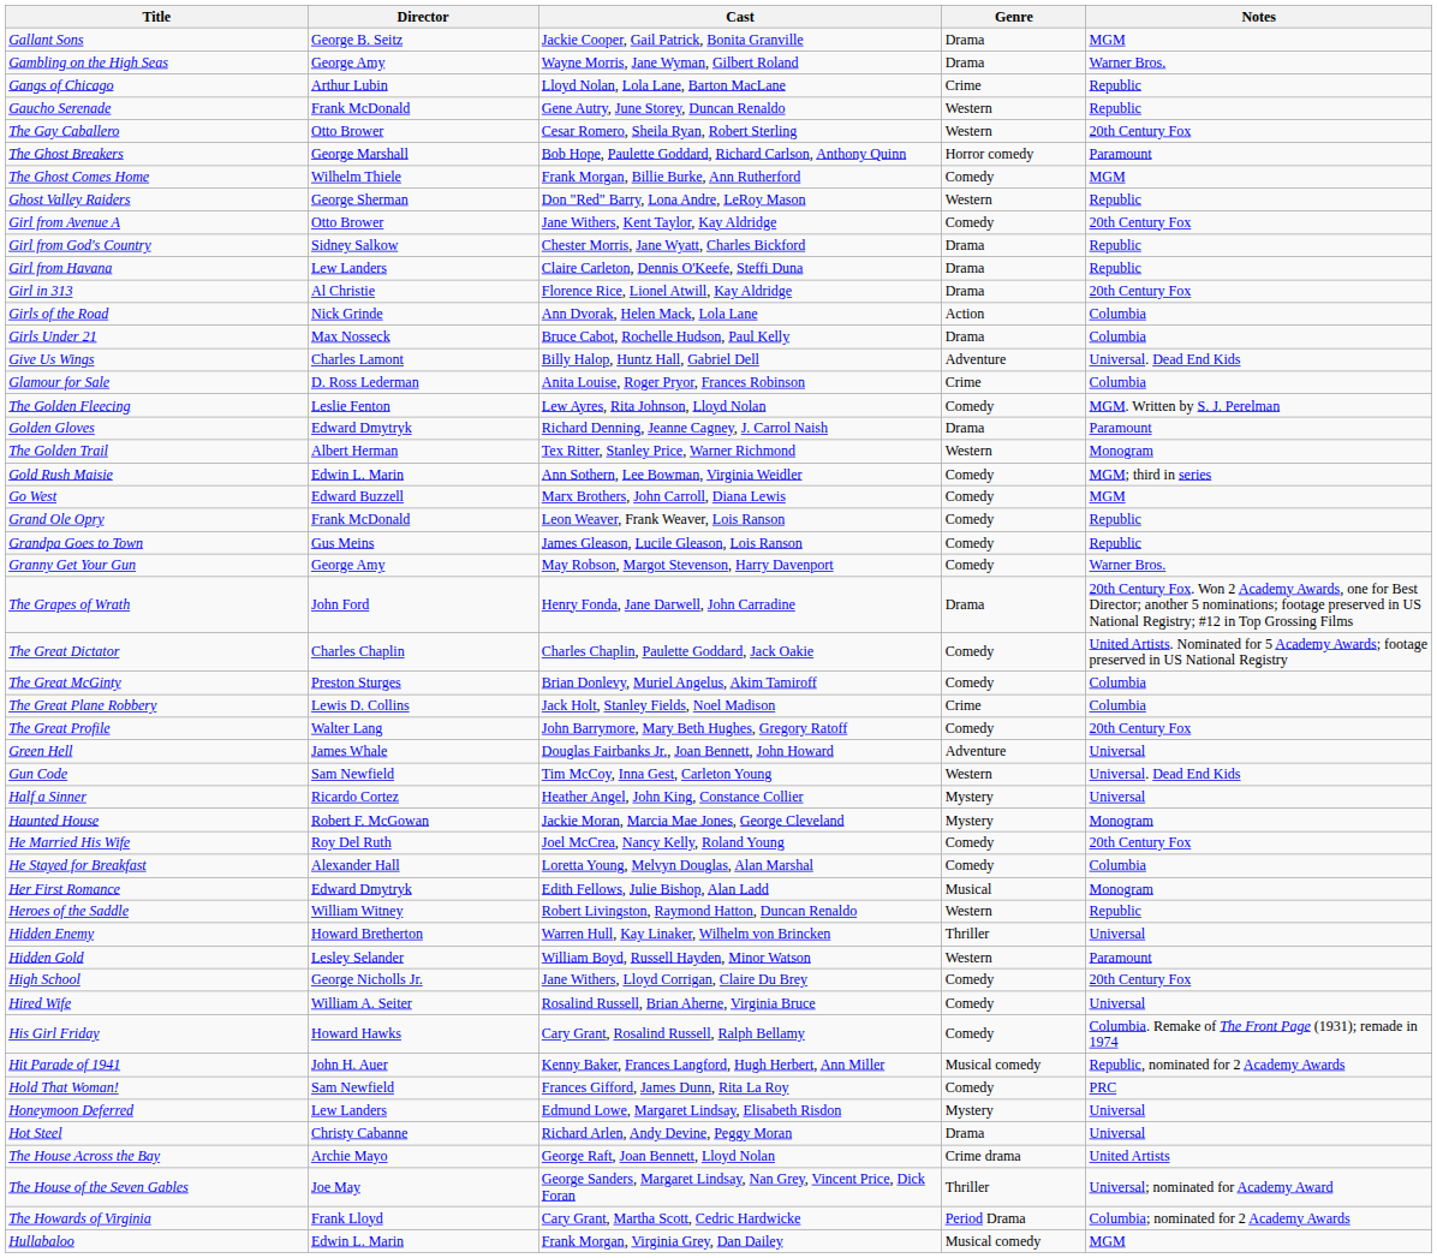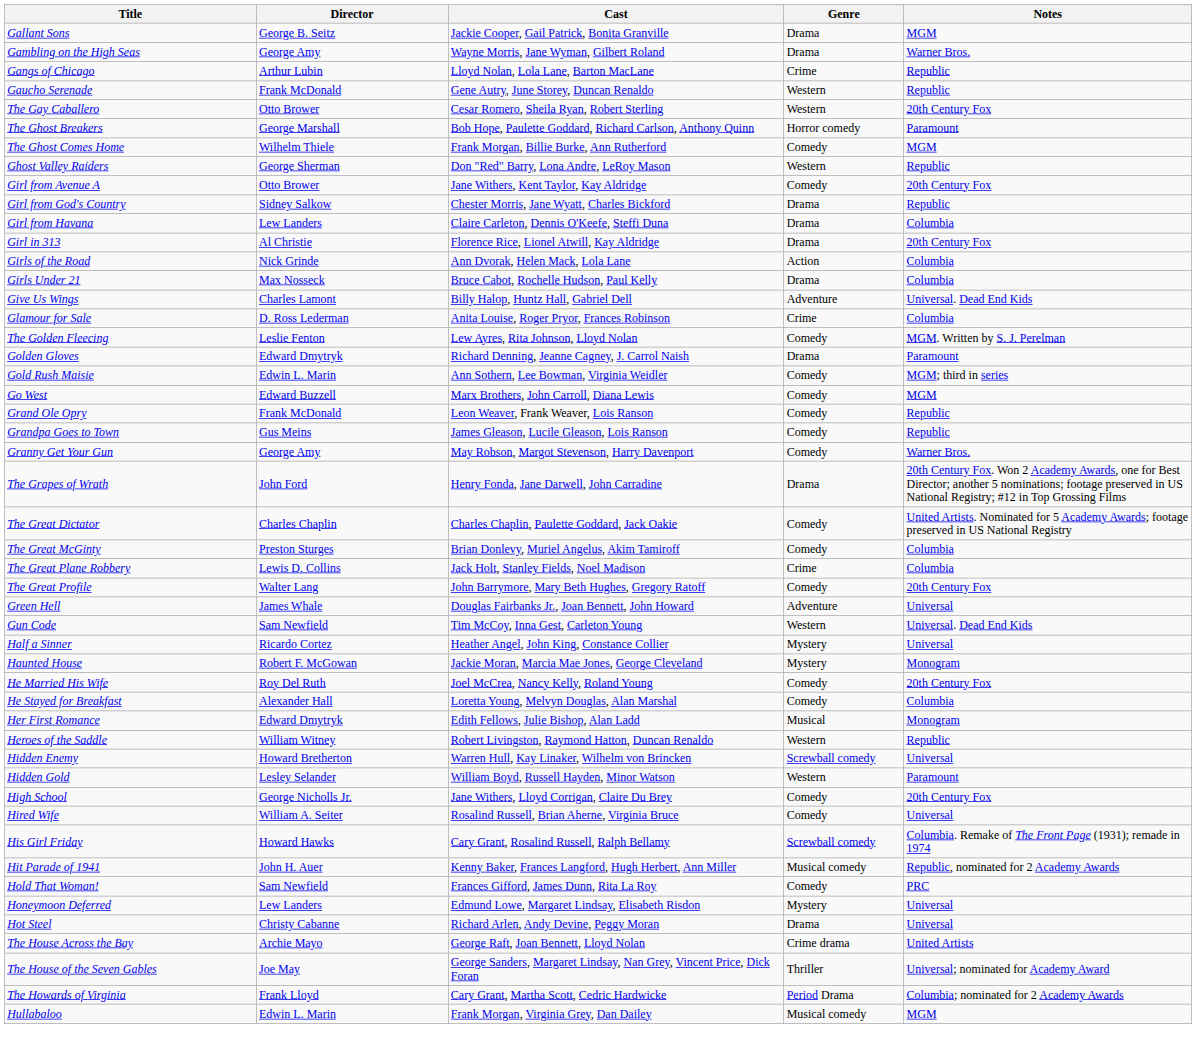Girl from Havana | Notes: Republic -> Columbia
- row: The Golden Trail | Albert Herman | Tex Ritter, Stanley Price, Warner Richmond | Western | Monogram
Hidden Enemy | Genre: Thriller -> Screwball comedy
His Girl Friday | Genre: Comedy -> Screwball comedy
